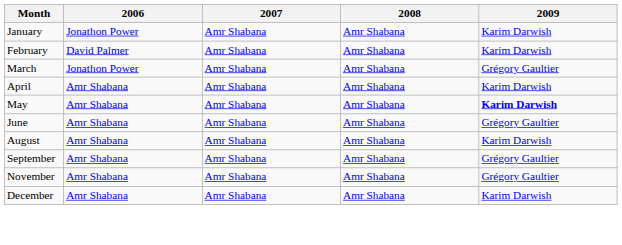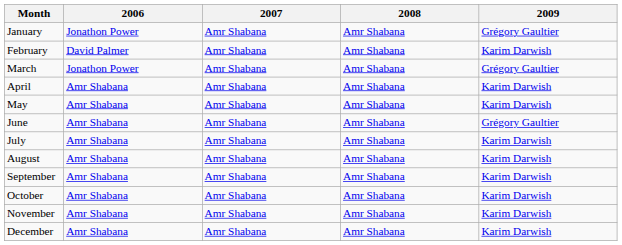January | 2009: Karim Darwish -> Grégory Gaultier
May | 2009: bold -> normal
+ row: July | Amr Shabana | Amr Shabana | Amr Shabana | Karim Darwish
September | 2009: Grégory Gaultier -> Karim Darwish
+ row: October | Amr Shabana | Amr Shabana | Amr Shabana | Karim Darwish
November | 2009: Grégory Gaultier -> Karim Darwish
